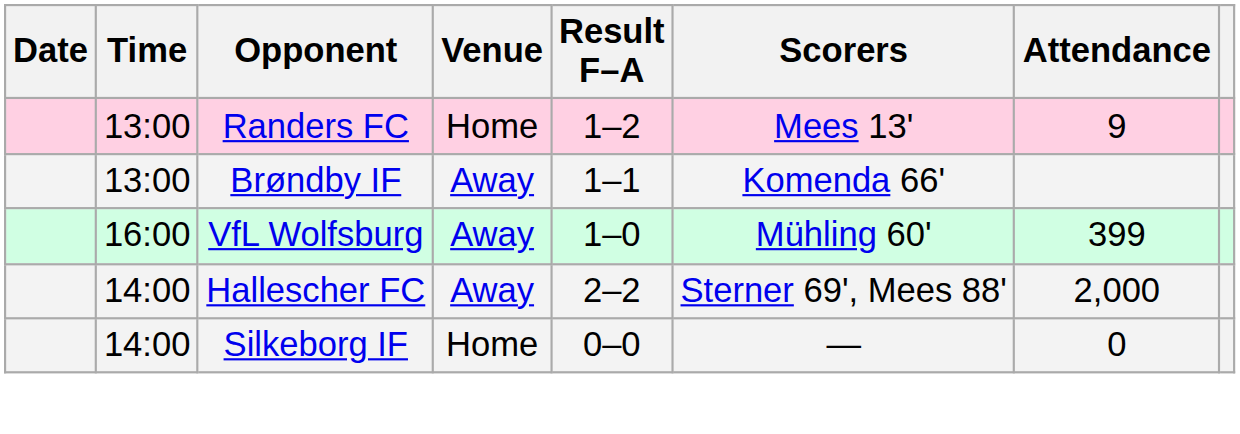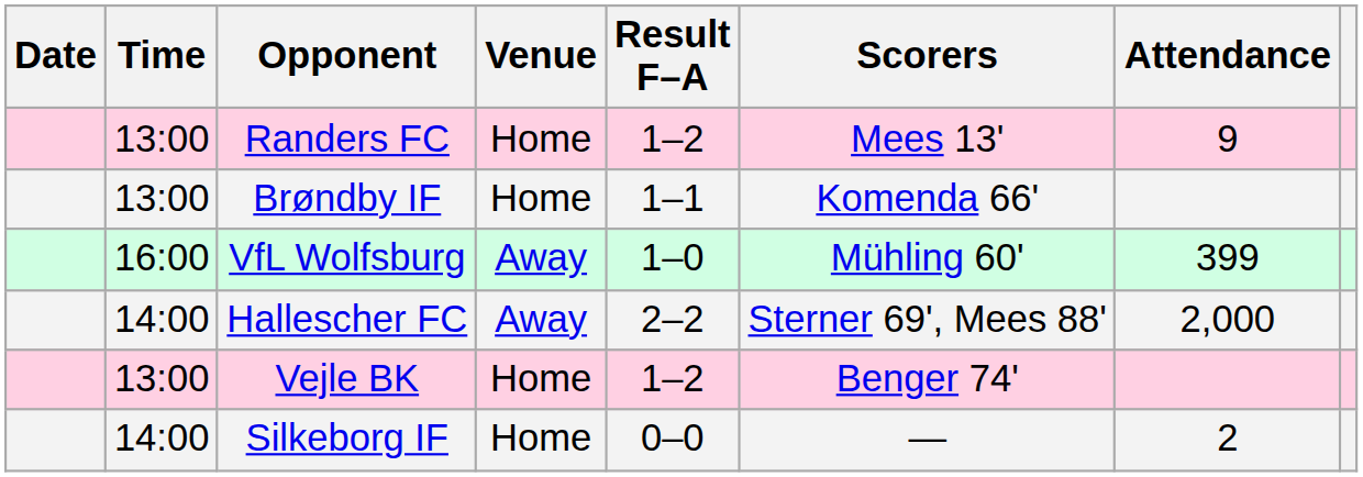Brøndby IF | Venue: Away -> Home
+ row: 13:00 | Vejle BK | Home | 1–2 | Benger 74'
Silkeborg IF | Attendance: 0 -> 2
